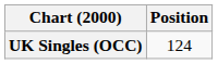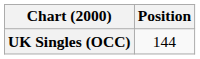UK Singles (OCC) | Position: 124 -> 144
